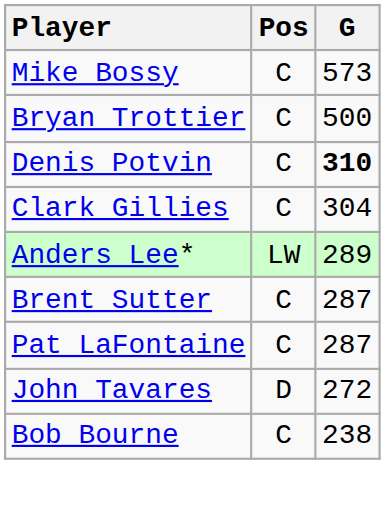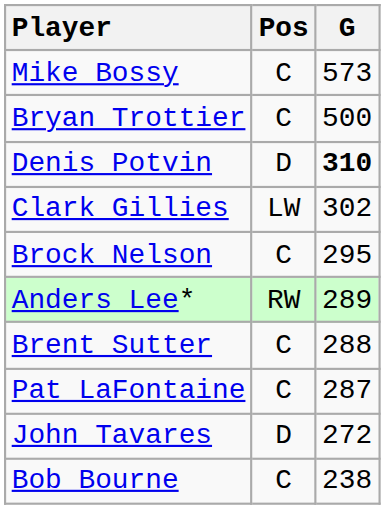Denis Potvin | Pos: C -> D
Clark Gillies | Pos: C -> LW
Clark Gillies | G: 304 -> 302
+ row: Brock Nelson | C | 295
Anders Lee* | Pos: LW -> RW
Brent Sutter | G: 287 -> 288
